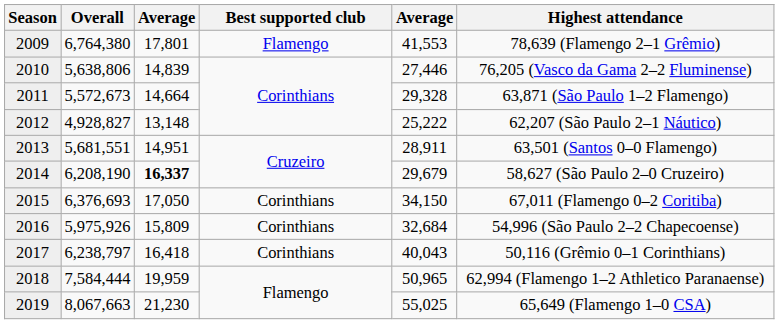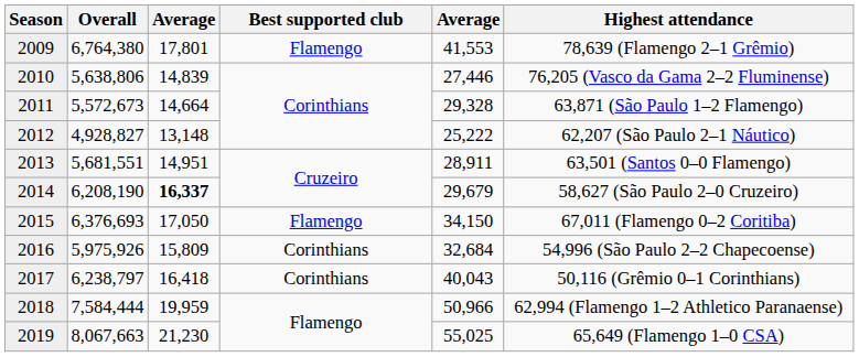2015 | Best supported club: Corinthians -> Flamengo
2018 | column 5: 50,965 -> 50,966
